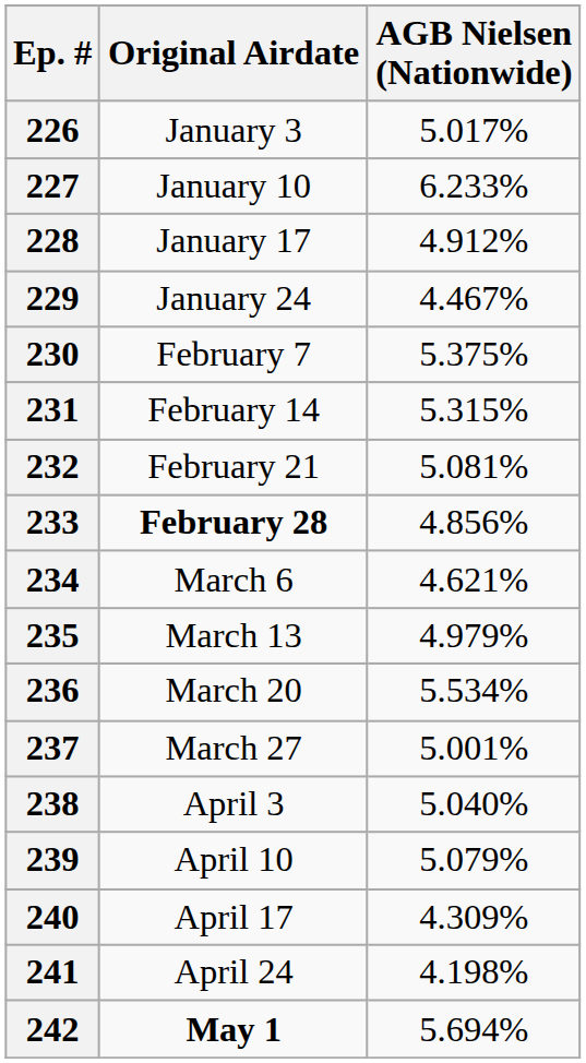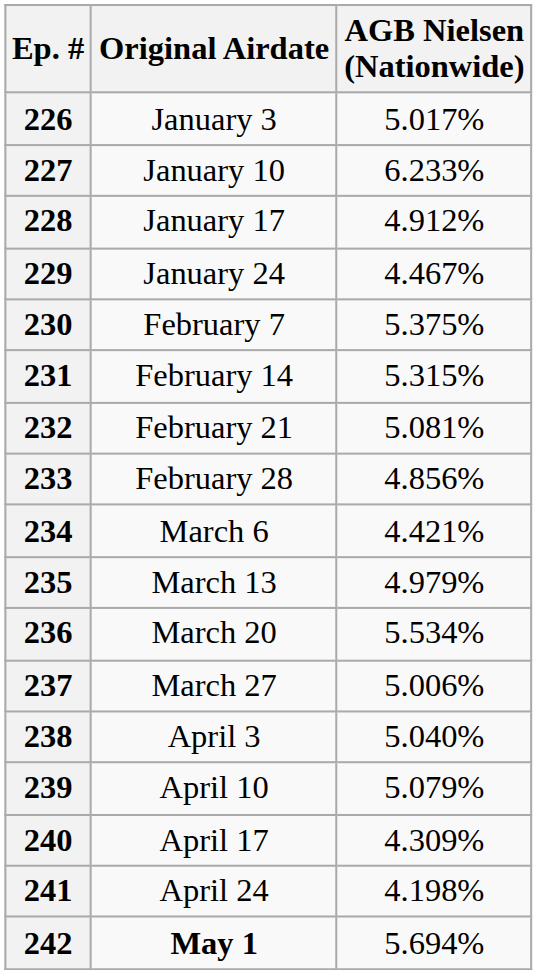233 | Original Airdate: bold -> normal
234 | AGB Nielsen (Nationwide): 4.621% -> 4.421%
237 | AGB Nielsen (Nationwide): 5.001% -> 5.006%
